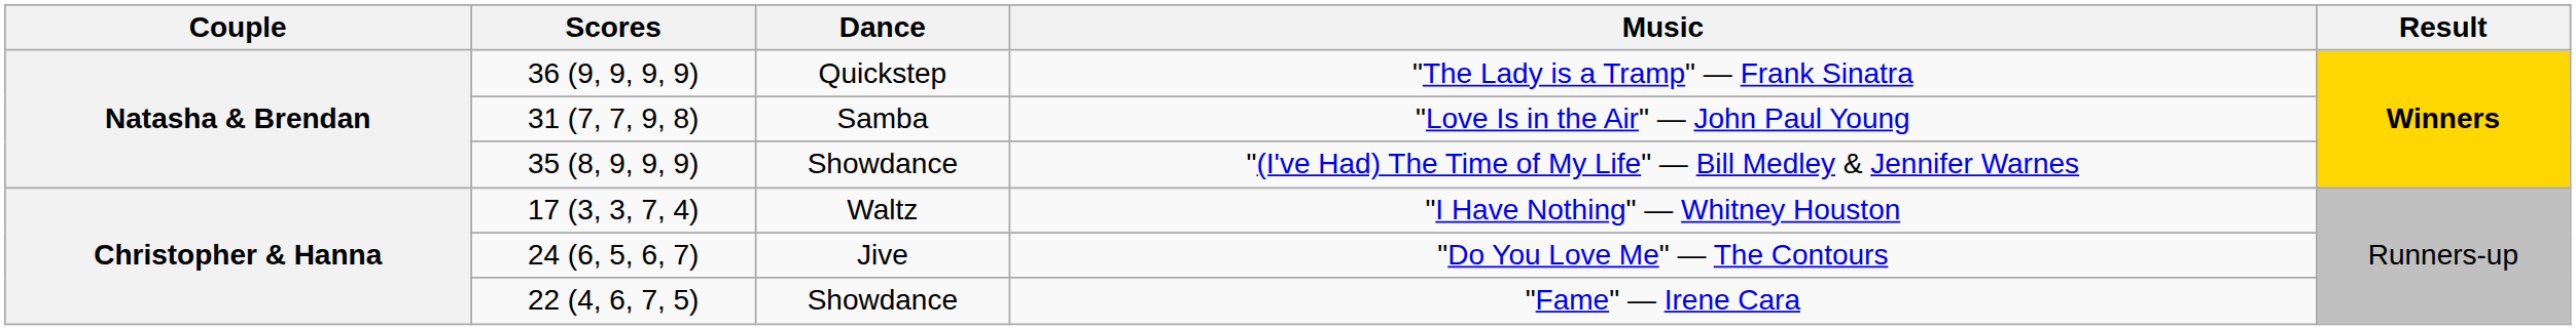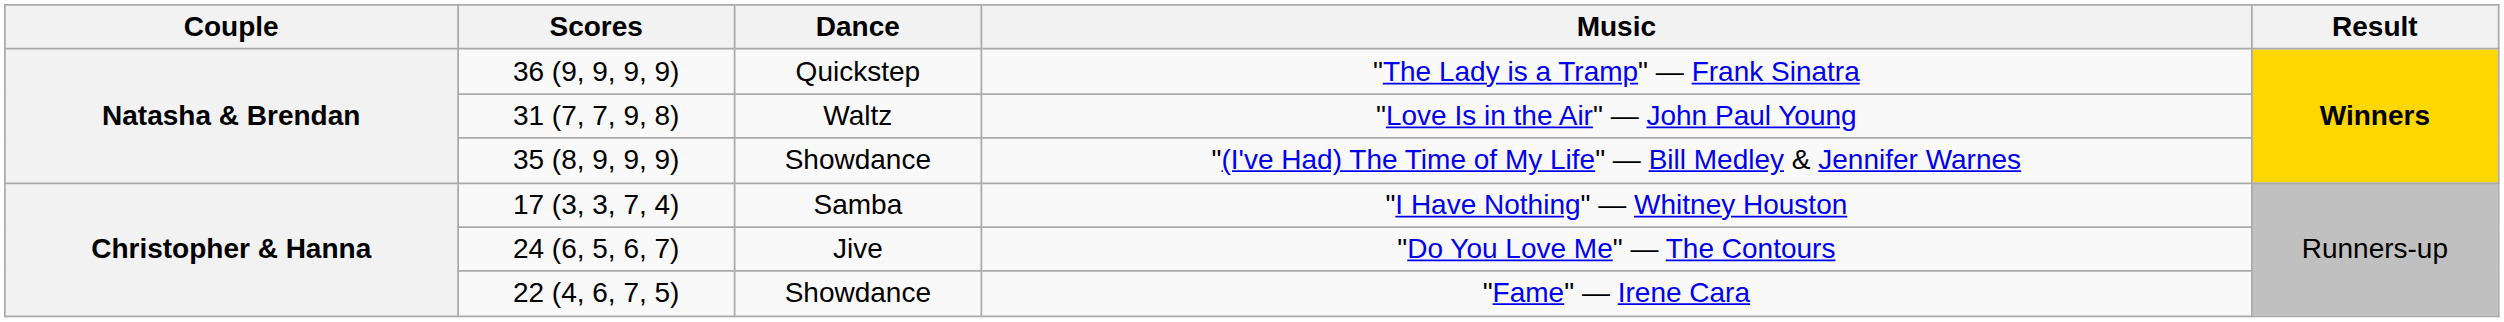"Love Is in the Air" — John Paul Young | Dance: Samba -> Waltz
"I Have Nothing" — Whitney Houston | Dance: Waltz -> Samba
